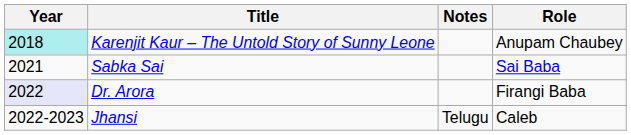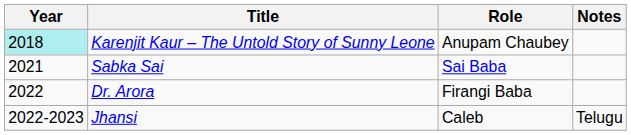columns swapped: Role <-> Notes
Dr. Arora | Year: lavender background -> no background
